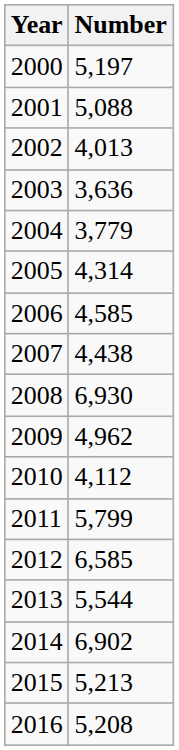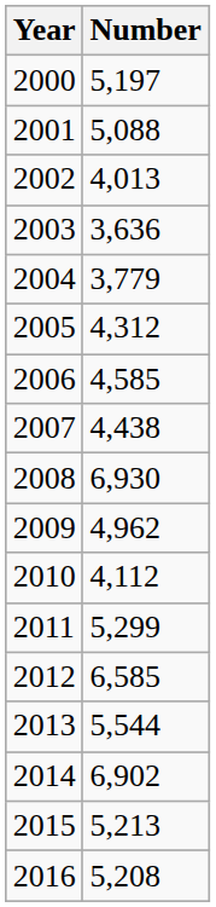2005 | Number: 4,314 -> 4,312
2011 | Number: 5,799 -> 5,299
